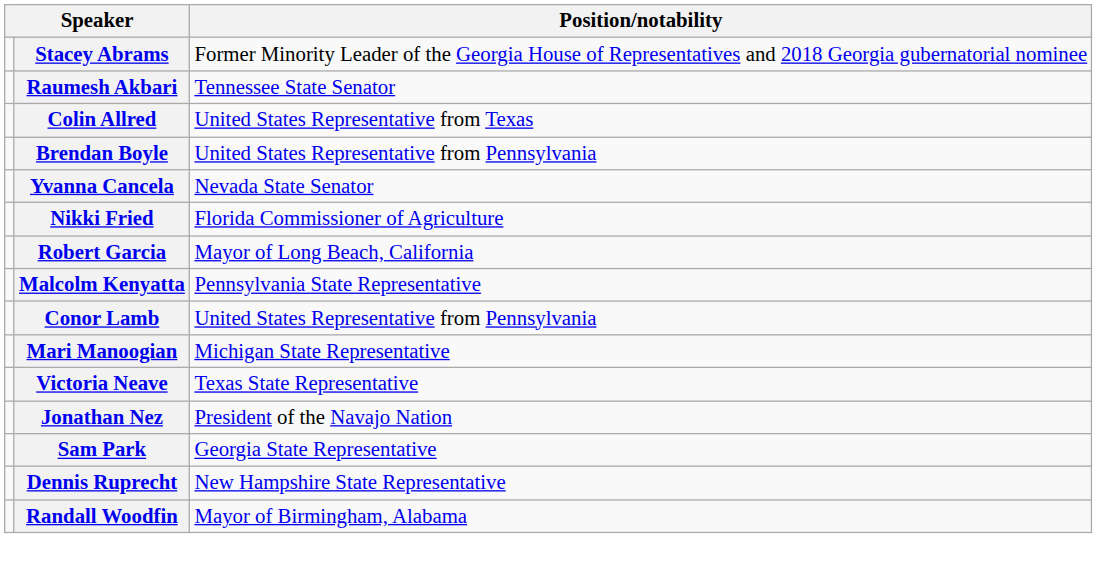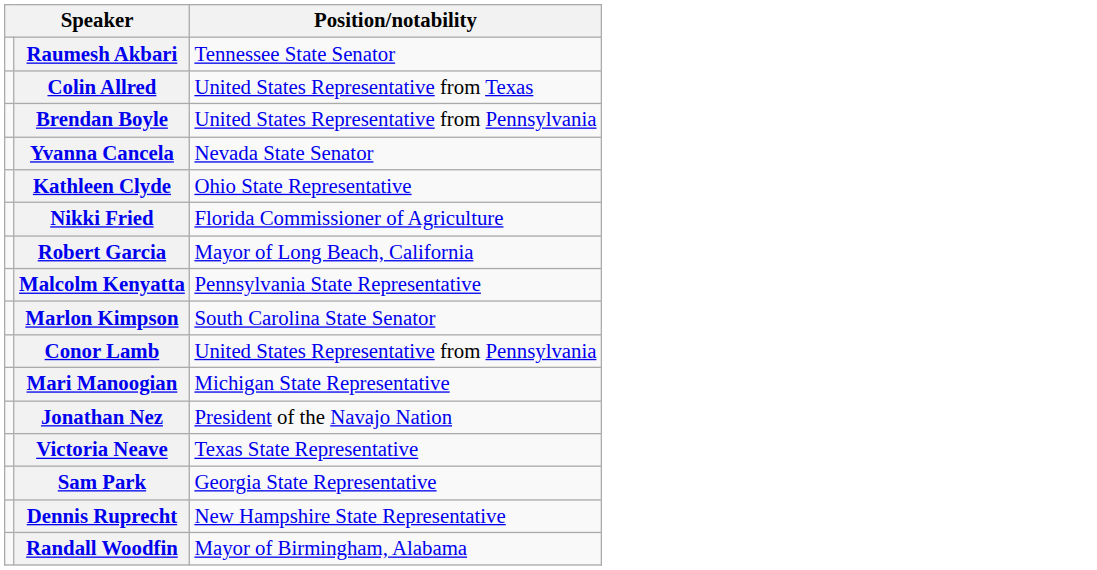- row: Stacey Abrams | Former Minority Leader of the Georgia House of Representatives and 2018 Georgia gubernatorial nominee
+ row: Kathleen Clyde | Ohio State Representative
+ row: Marlon Kimpson | South Carolina State Senator
rows swapped: Victoria Neave <-> Jonathan Nez
